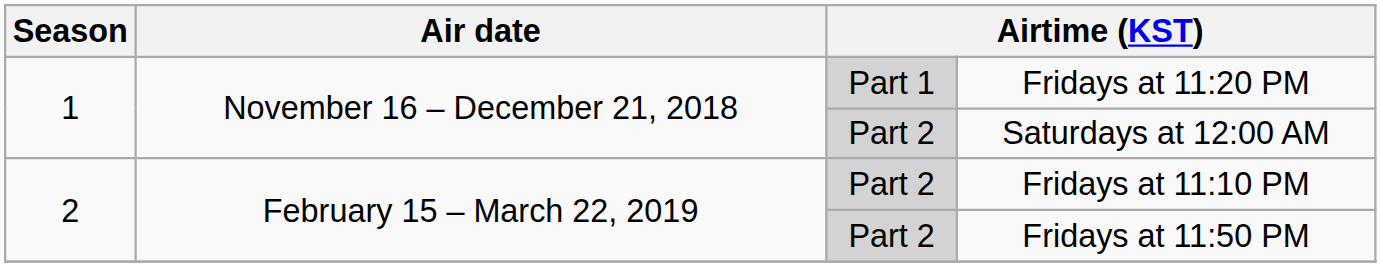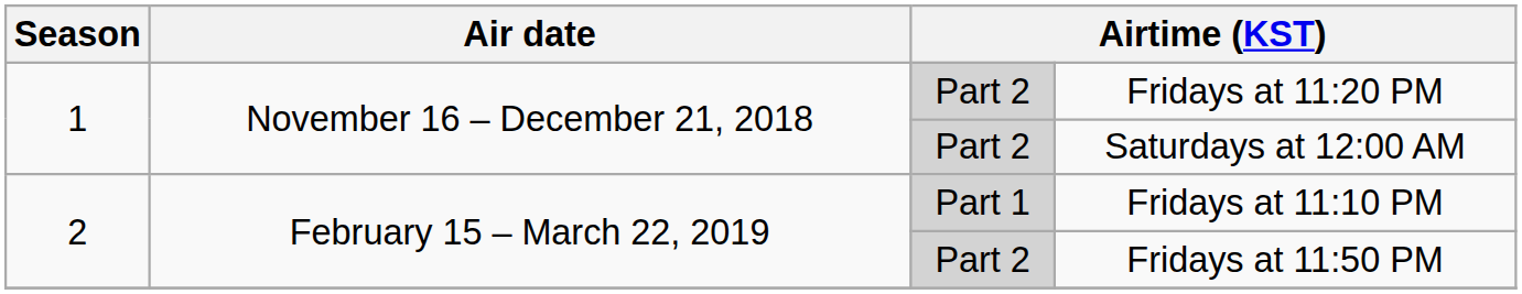Fridays at 11:20 PM | column 3: Part 1 -> Part 2
Fridays at 11:10 PM | column 3: Part 2 -> Part 1
